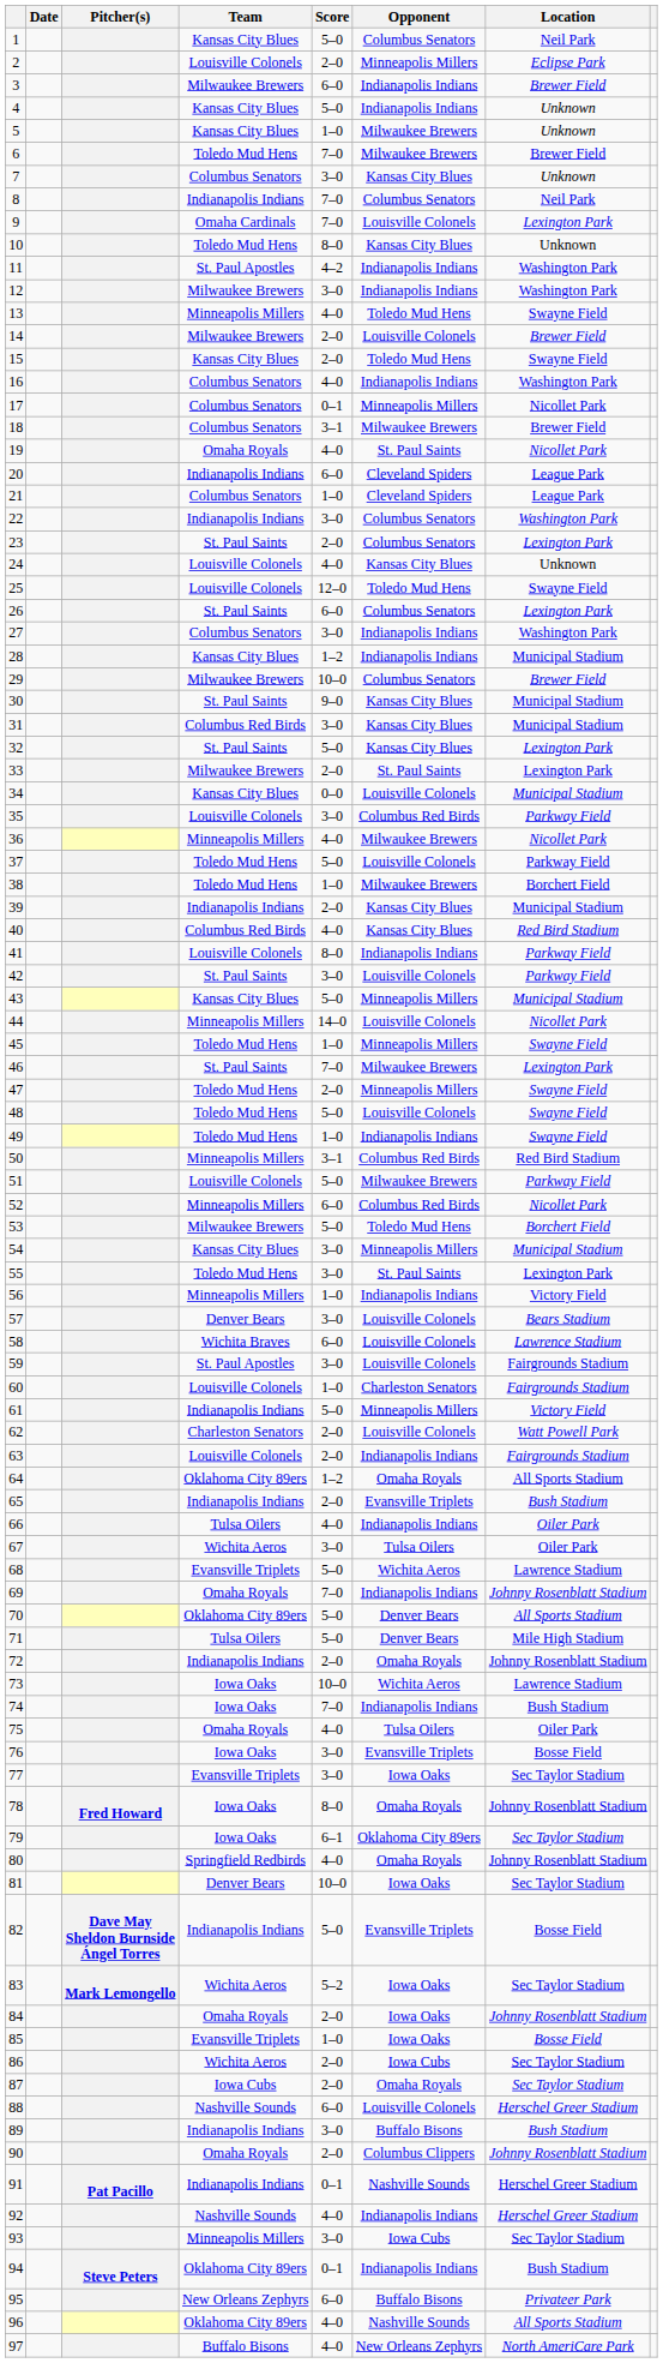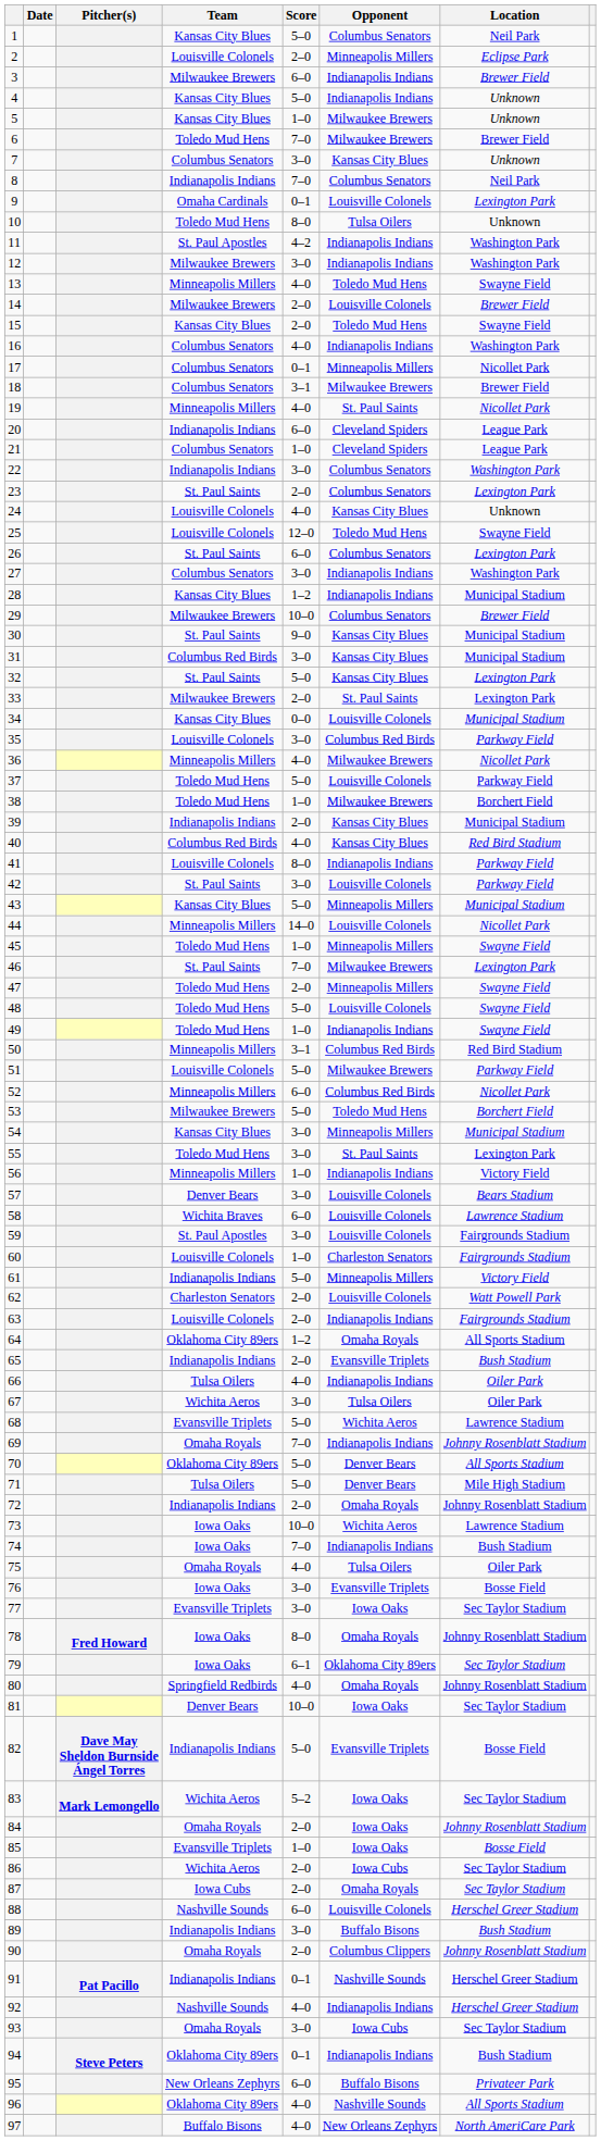9 | Score: 7–0 -> 0–1
10 | Opponent: Kansas City Blues -> Tulsa Oilers
19 | Team: Omaha Royals -> Minneapolis Millers
93 | Team: Minneapolis Millers -> Omaha Royals
